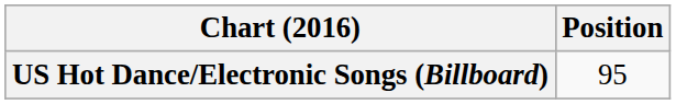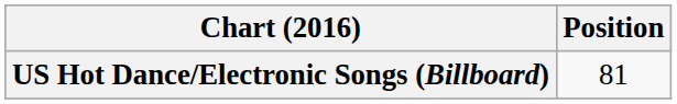US Hot Dance/Electronic Songs (Billboard) | Position: 95 -> 81
